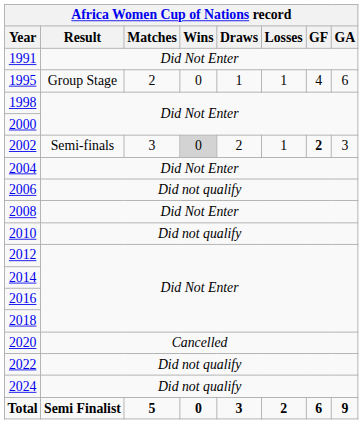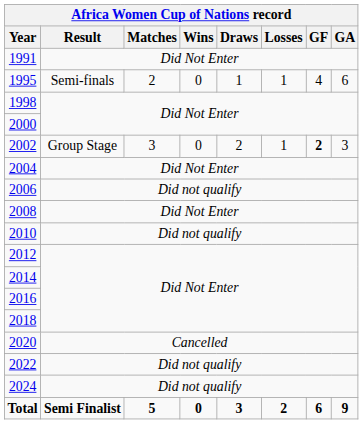1995 | Africa Women Cup of Nations record / Result: Group Stage -> Semi-finals
2002 | Africa Women Cup of Nations record / Result: Semi-finals -> Group Stage
2002 | Africa Women Cup of Nations record / Wins: lightgrey background -> no background
